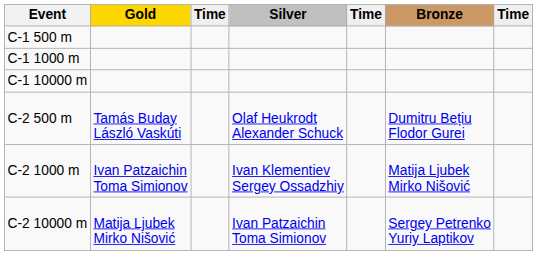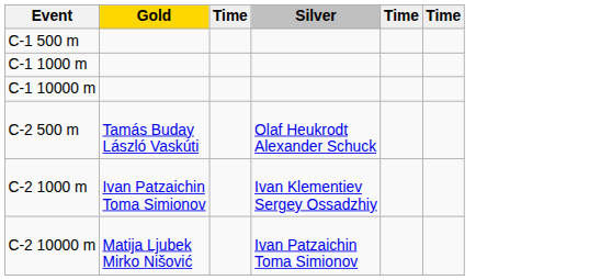- column: Bronze | Dumitru Bețiu Flodor Gurei | Matija Ljubek Mirko Nišović | Sergey Petrenko Yuriy Laptikov
